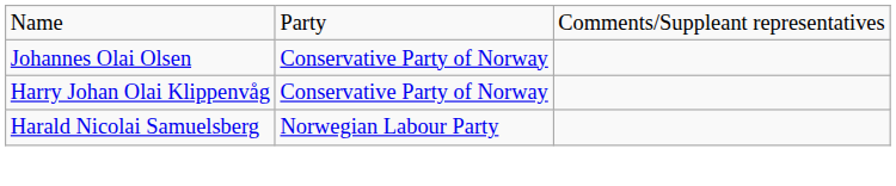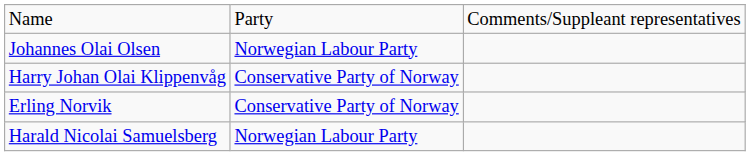Johannes Olai Olsen | column 2: Conservative Party of Norway -> Norwegian Labour Party
+ row: Erling Norvik | Conservative Party of Norway
